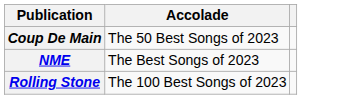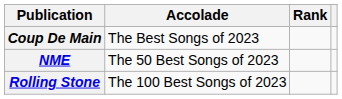+ column: Rank
Coup De Main | Accolade: The 50 Best Songs of 2023 -> The Best Songs of 2023
NME | Accolade: The Best Songs of 2023 -> The 50 Best Songs of 2023
